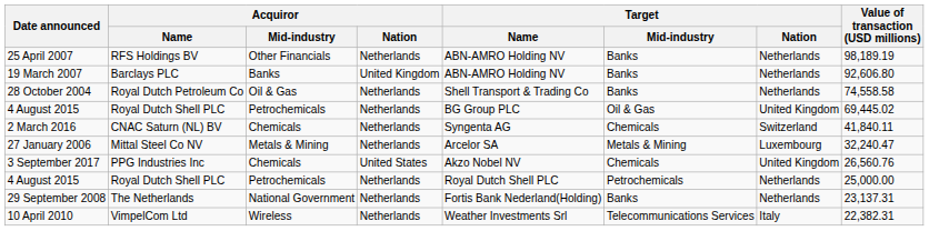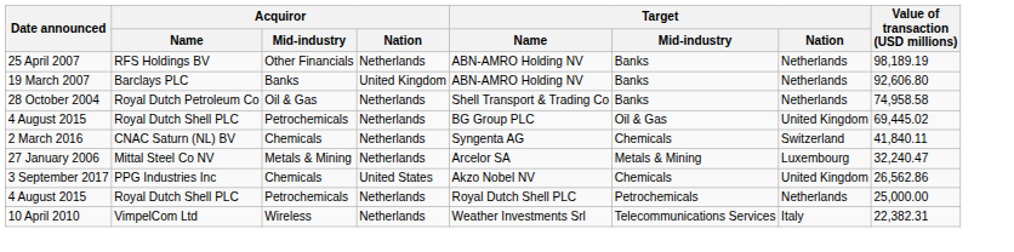28 October 2004 | Value of transaction (USD millions): 74,558.58 -> 74,958.58
3 September 2017 | Value of transaction (USD millions): 26,560.76 -> 26,562.86
- row: 29 September 2008 | The Netherlands | National Government | Netherlands | Fortis Bank Nederland(Holding) | Banks | Netherlands | 23,137.31
